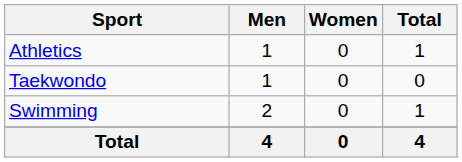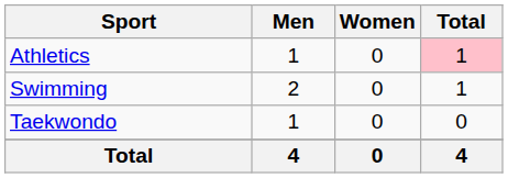Athletics | Total: no background -> pink background
rows swapped: Swimming <-> Taekwondo
